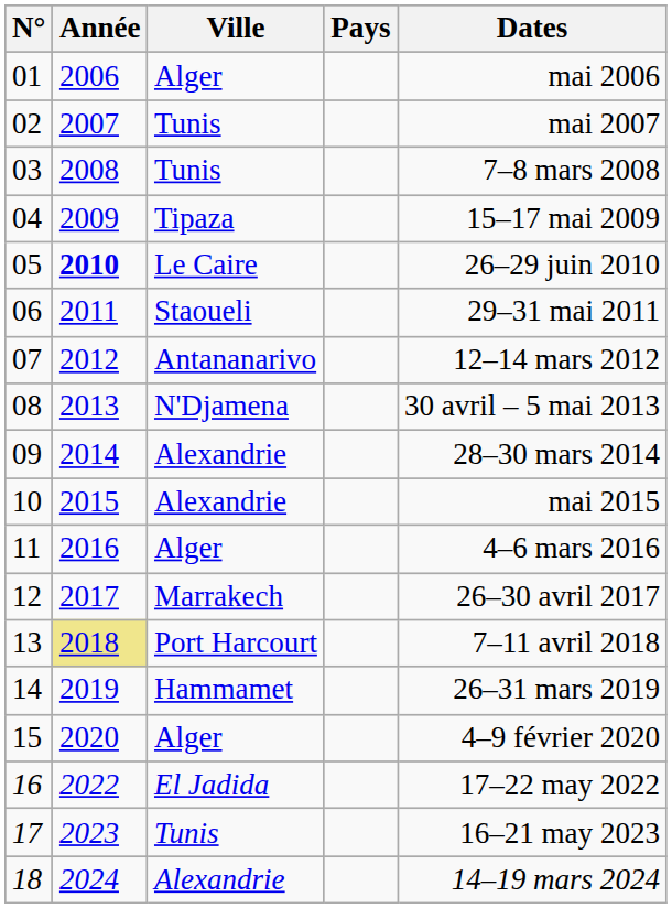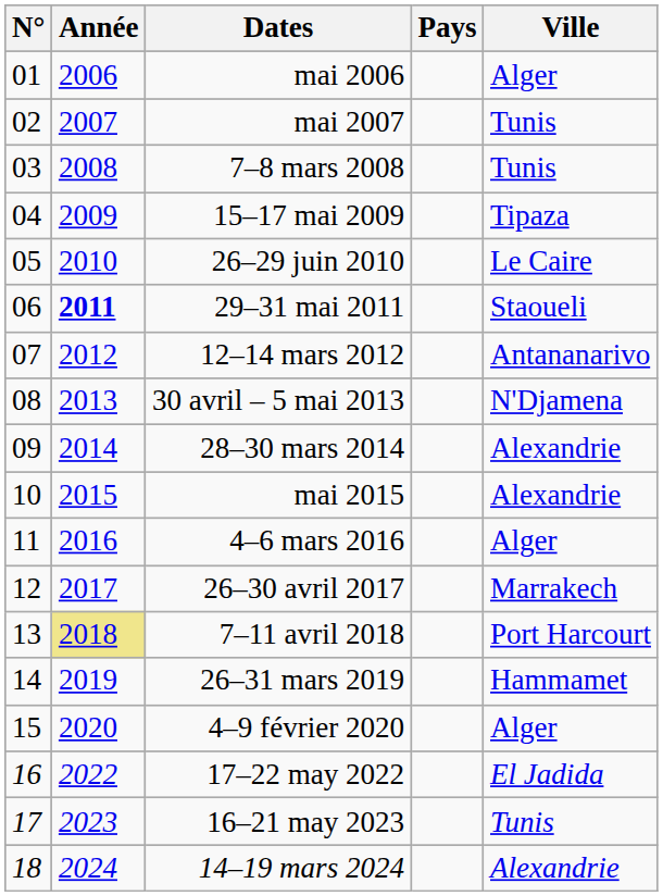columns swapped: Ville <-> Dates
05 | Année: bold -> normal
06 | Année: normal -> bold
